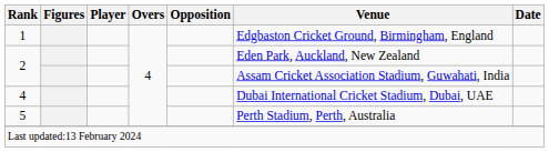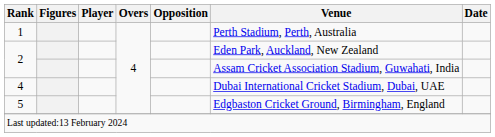1 | Venue: Edgbaston Cricket Ground, Birmingham, England -> Perth Stadium, Perth, Australia
5 | Venue: Perth Stadium, Perth, Australia -> Edgbaston Cricket Ground, Birmingham, England
